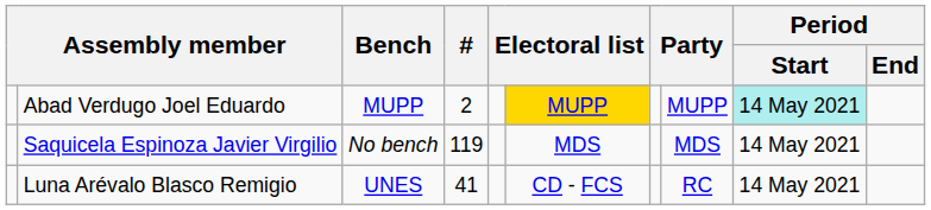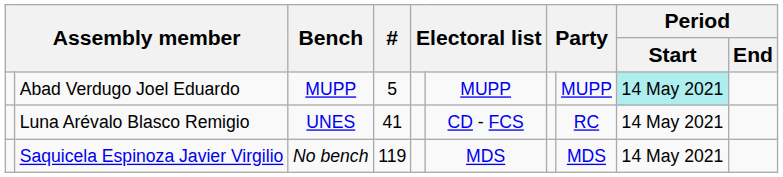Abad Verdugo Joel Eduardo | #: 2 -> 5
Abad Verdugo Joel Eduardo | column 6: gold background -> no background
rows swapped: Luna Arévalo Blasco Remigio <-> Saquicela Espinoza Javier Virgilio
